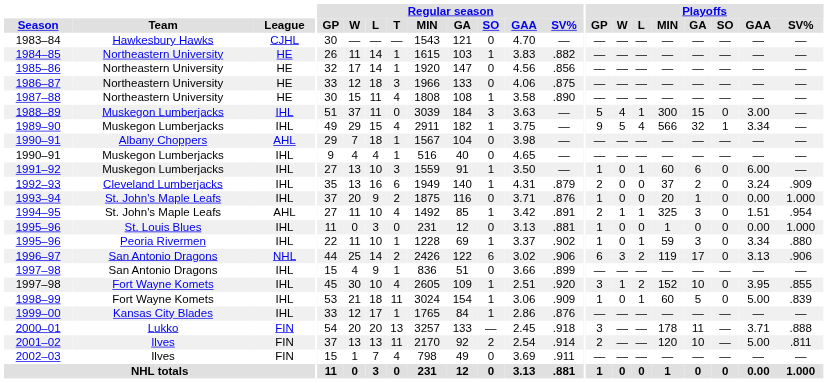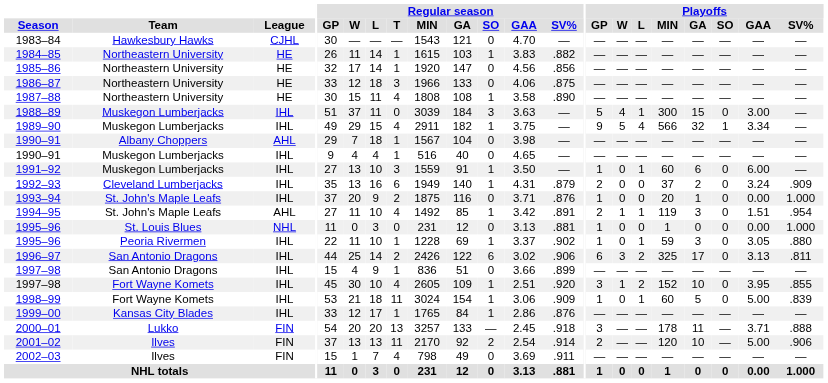1994–95 | Playoffs / MIN: 325 -> 119
1995–96 / St. Louis Blues | League: IHL -> NHL
1995–96 / Peoria Rivermen | Playoffs / GAA: 3.34 -> 3.05
1996–97 | League: NHL -> IHL
1996–97 | Playoffs / MIN: 119 -> 325
1996–97 | Playoffs / SV%: .906 -> .811
2001–02 | Playoffs / SV%: .811 -> .906
